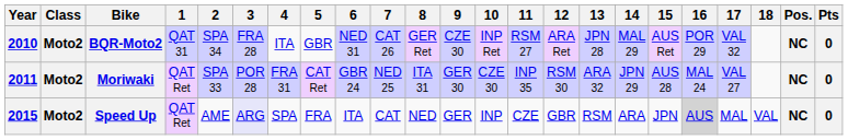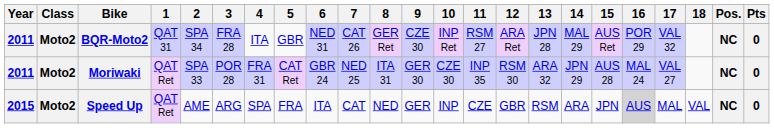BQR-Moto2 | Year: 2010 -> 2011
Speed Up | 3: lavender background -> no background
